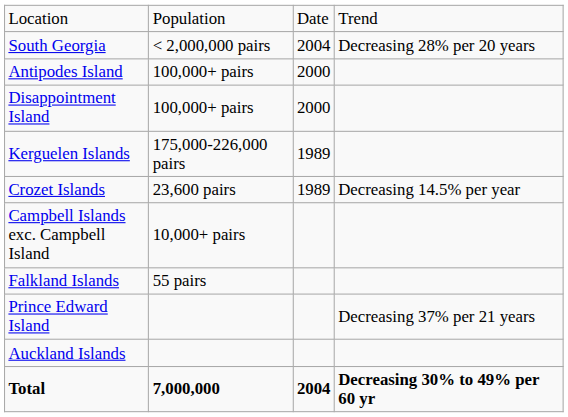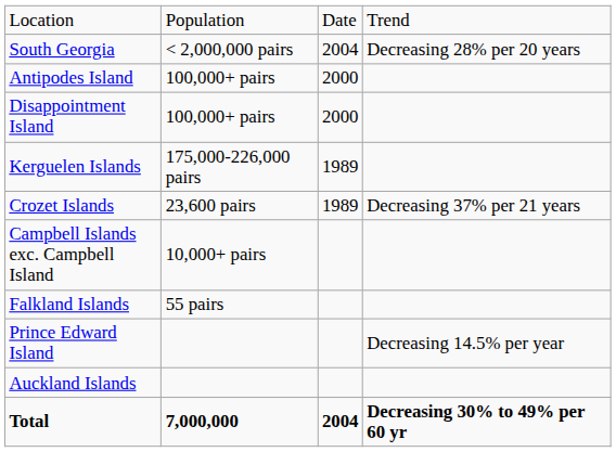Crozet Islands | column 4: Decreasing 14.5% per year -> Decreasing 37% per 21 years
Prince Edward Island | column 4: Decreasing 37% per 21 years -> Decreasing 14.5% per year
